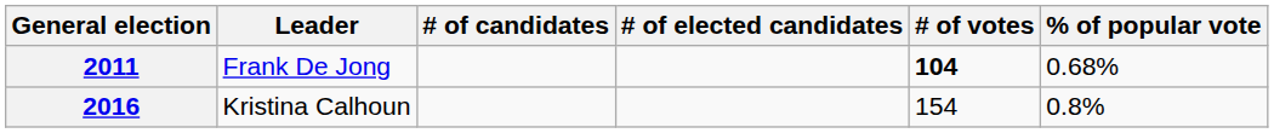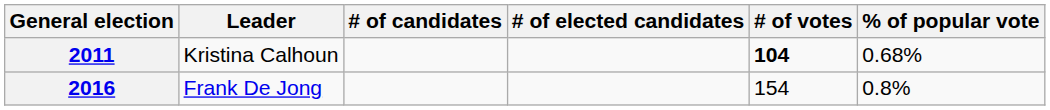2011 | Leader: Frank De Jong -> Kristina Calhoun
2016 | Leader: Kristina Calhoun -> Frank De Jong
